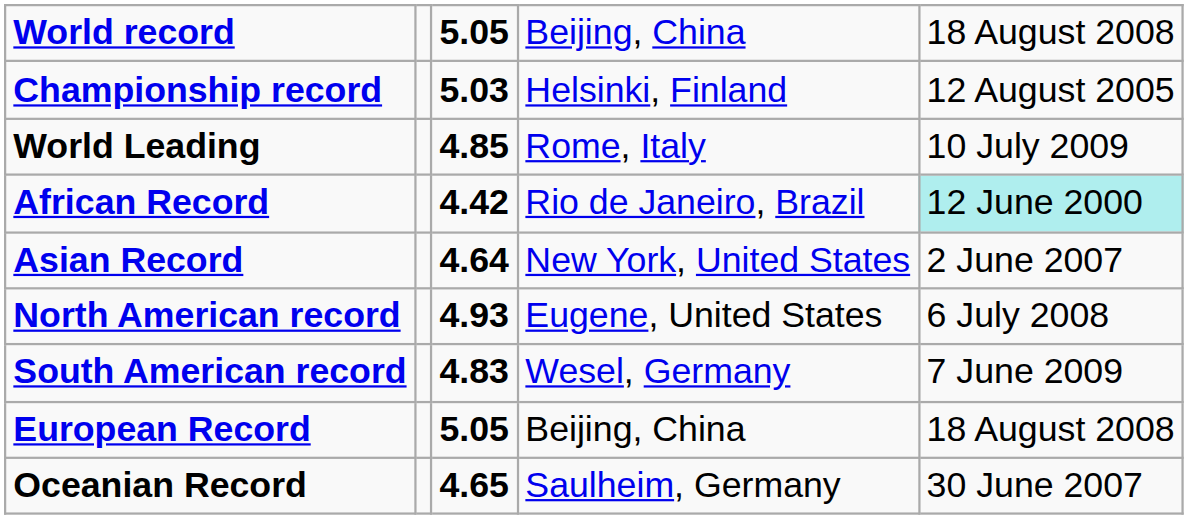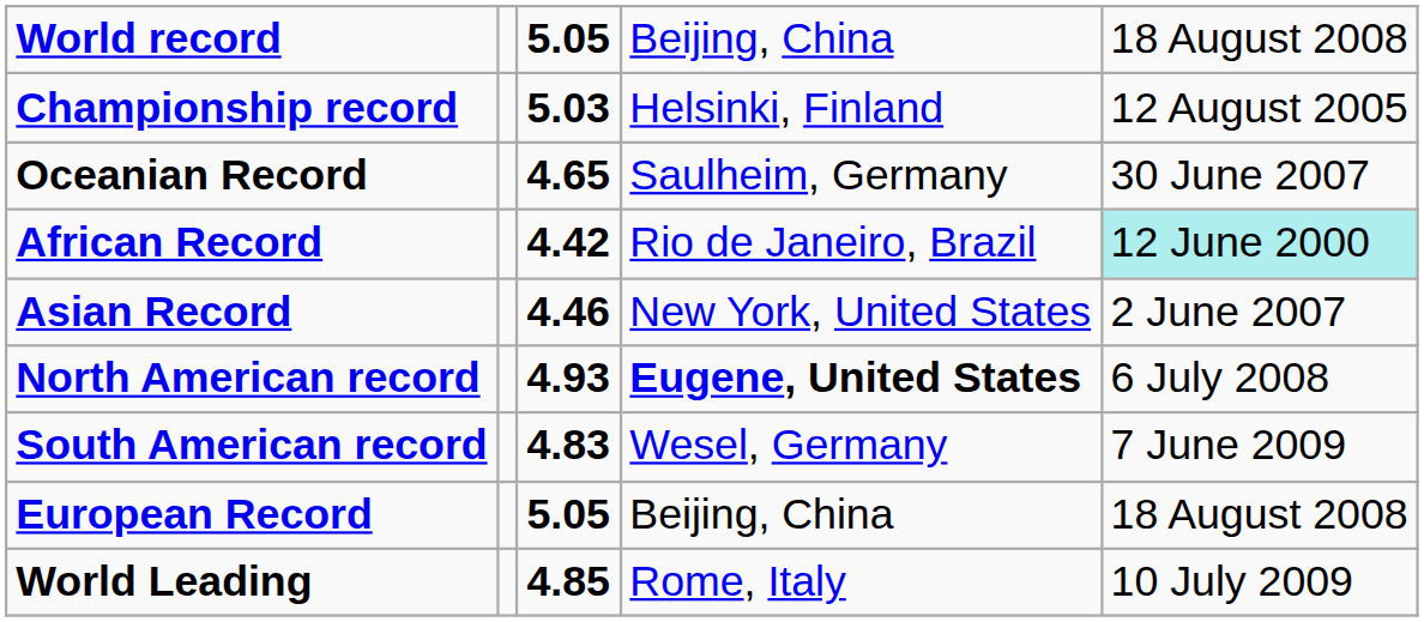rows swapped: World Leading <-> Oceanian Record
Asian Record | column 3: 4.64 -> 4.46
North American record | column 4: normal -> bold
